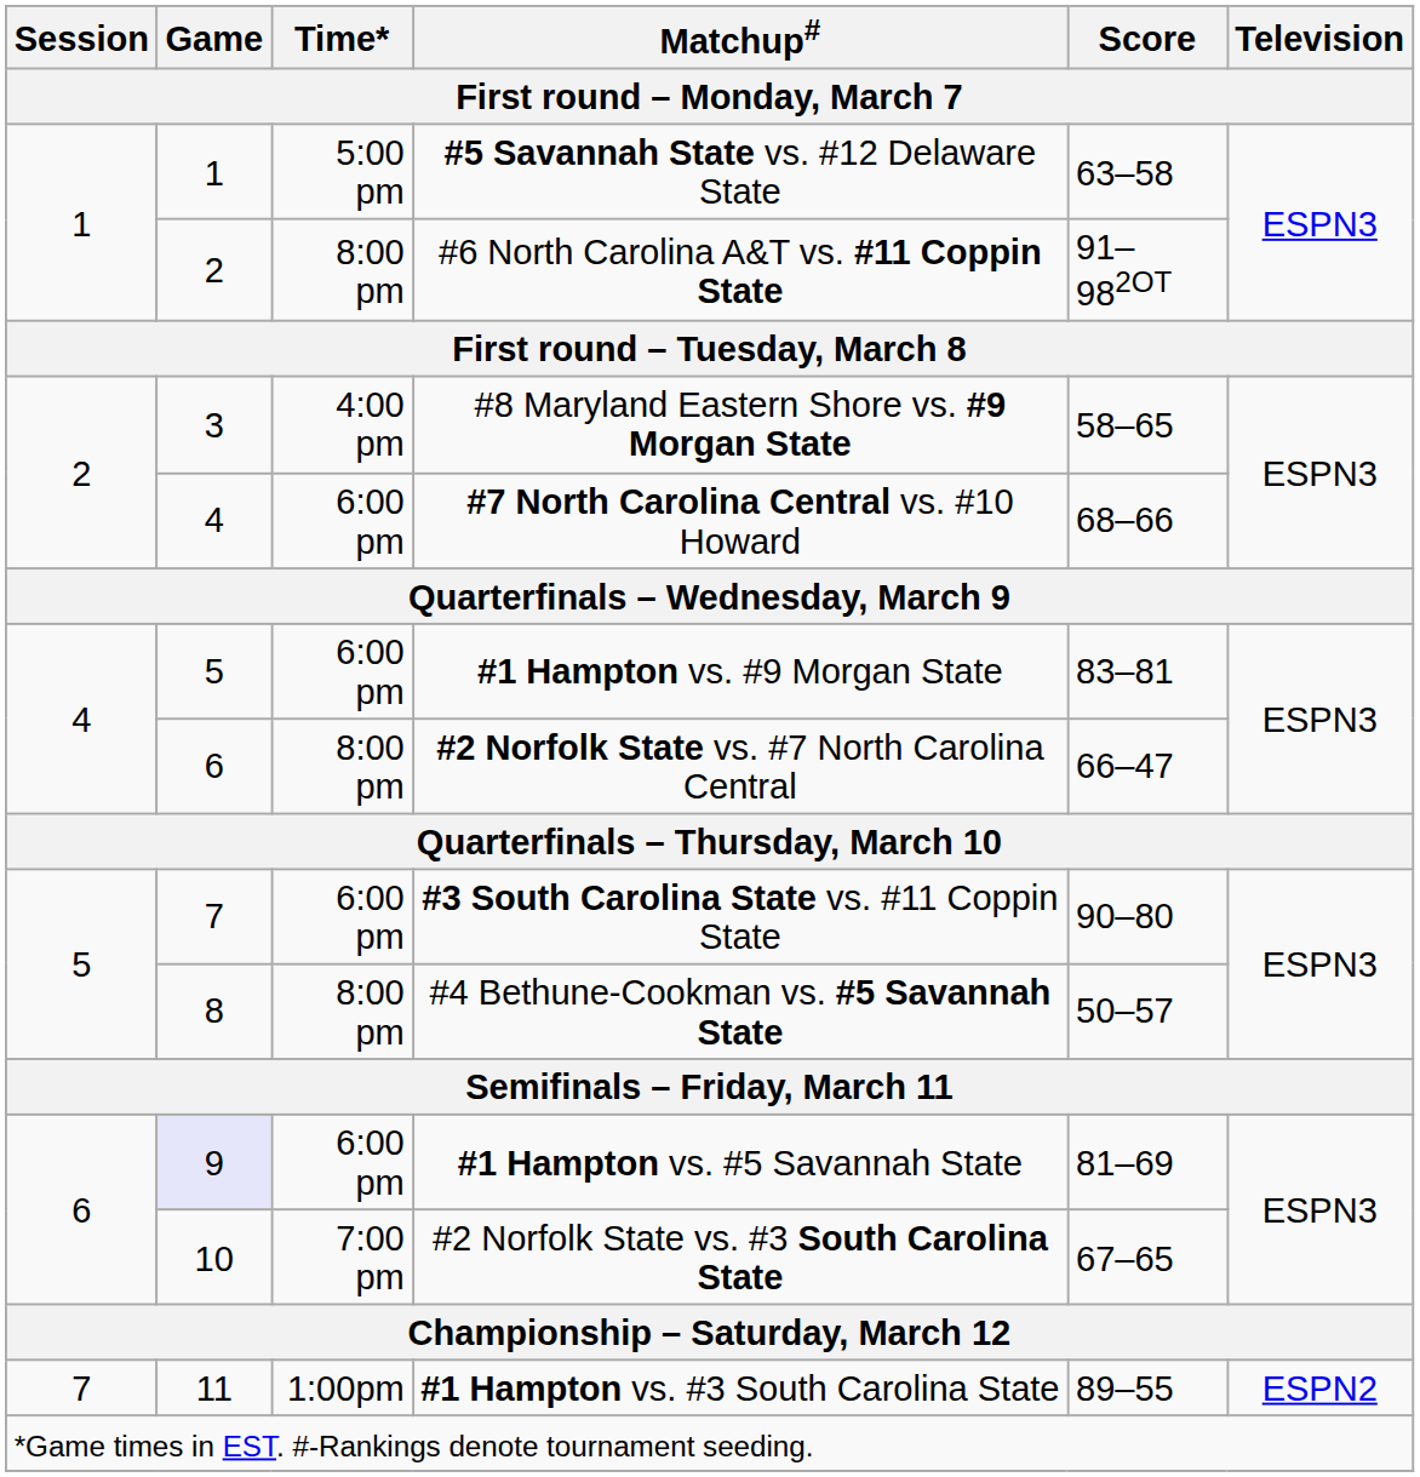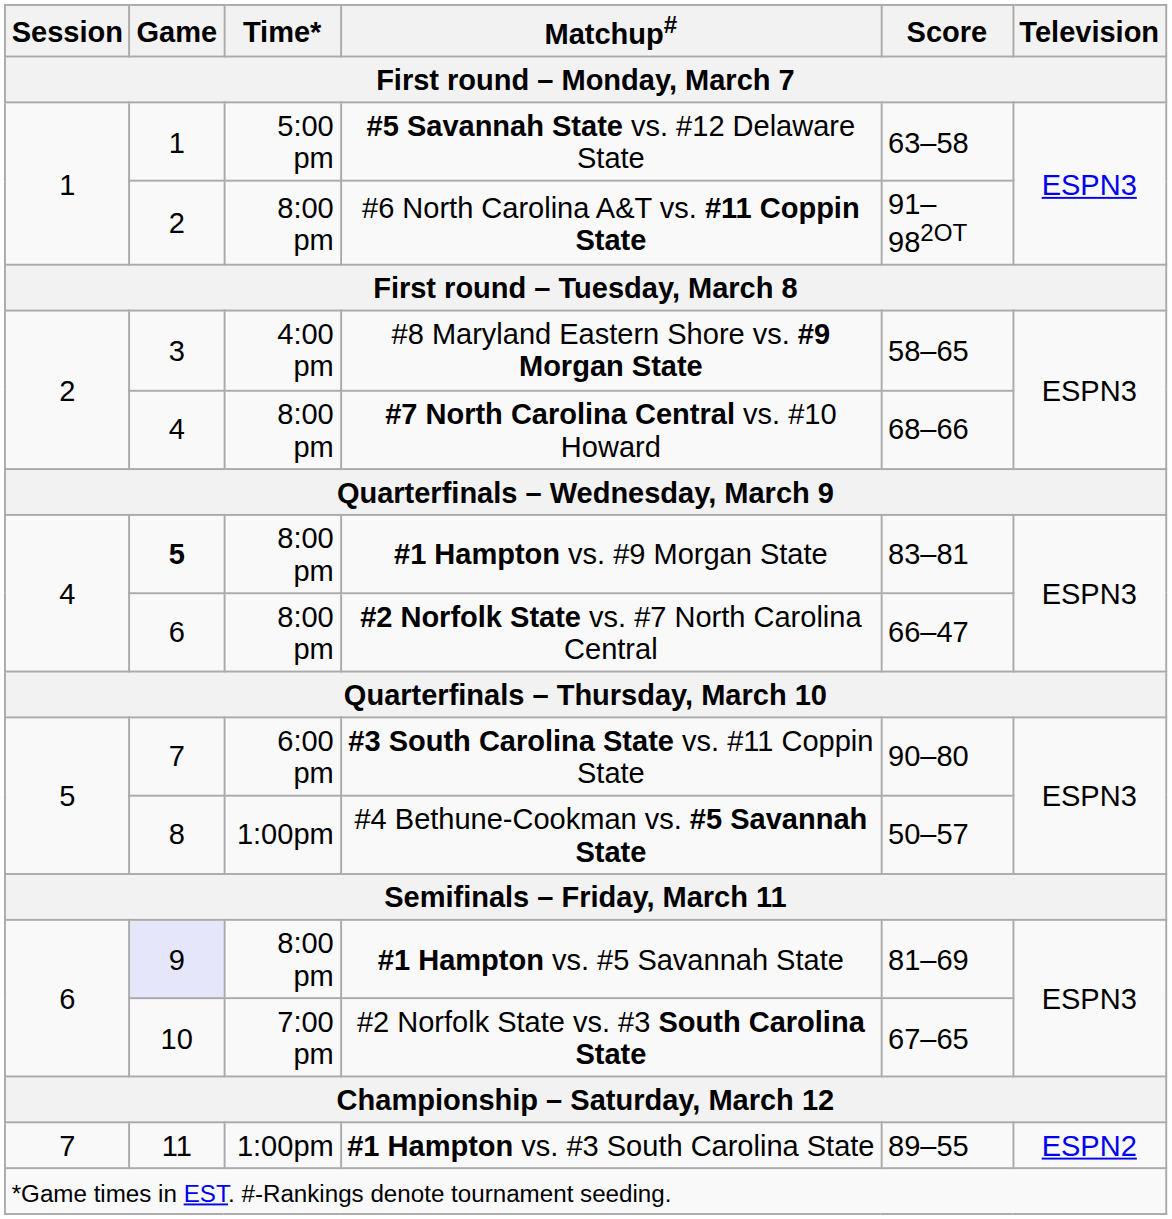#7 North Carolina Central vs. #10 Howard | Time*: 6:00 pm -> 8:00 pm
#1 Hampton vs. #9 Morgan State | Game: normal -> bold
#1 Hampton vs. #9 Morgan State | Time*: 6:00 pm -> 8:00 pm
#4 Bethune-Cookman vs. #5 Savannah State | Time*: 8:00 pm -> 1:00pm
#1 Hampton vs. #5 Savannah State | Time*: 6:00 pm -> 8:00 pm
